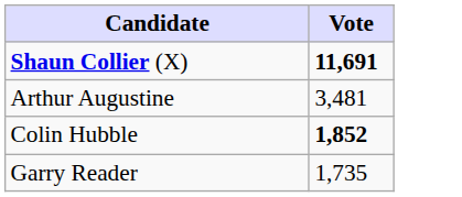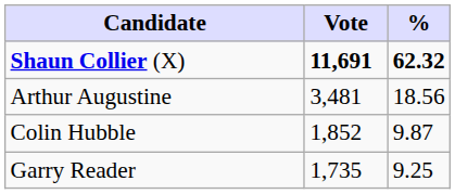+ column: % | 62.32 | 18.56 | 9.87 | 9.25
Colin Hubble | Vote: bold -> normal
